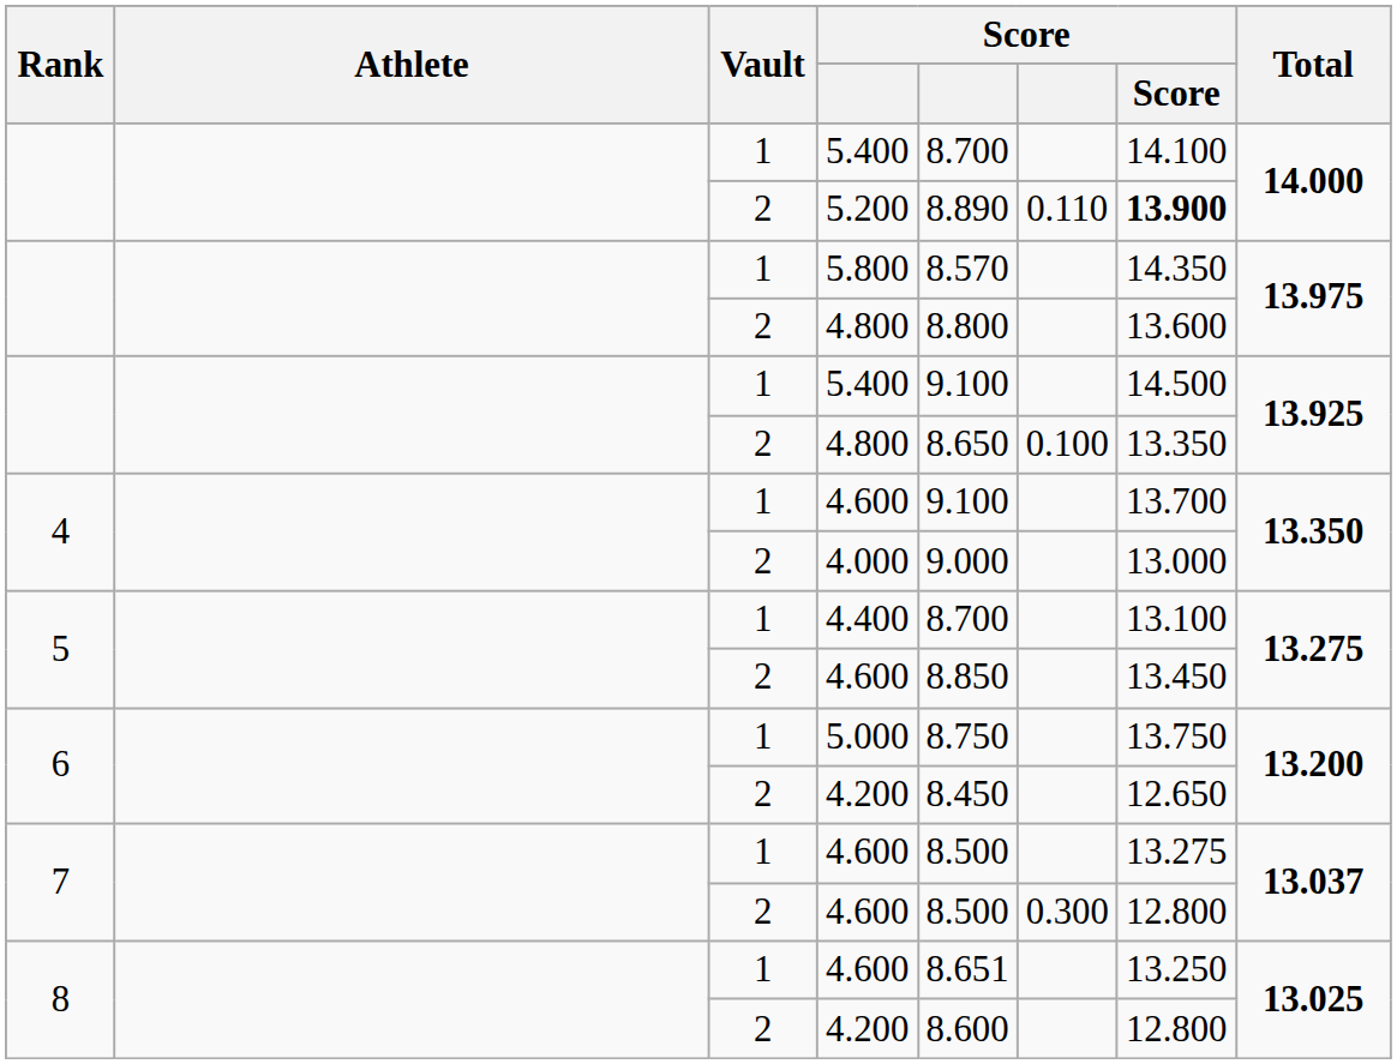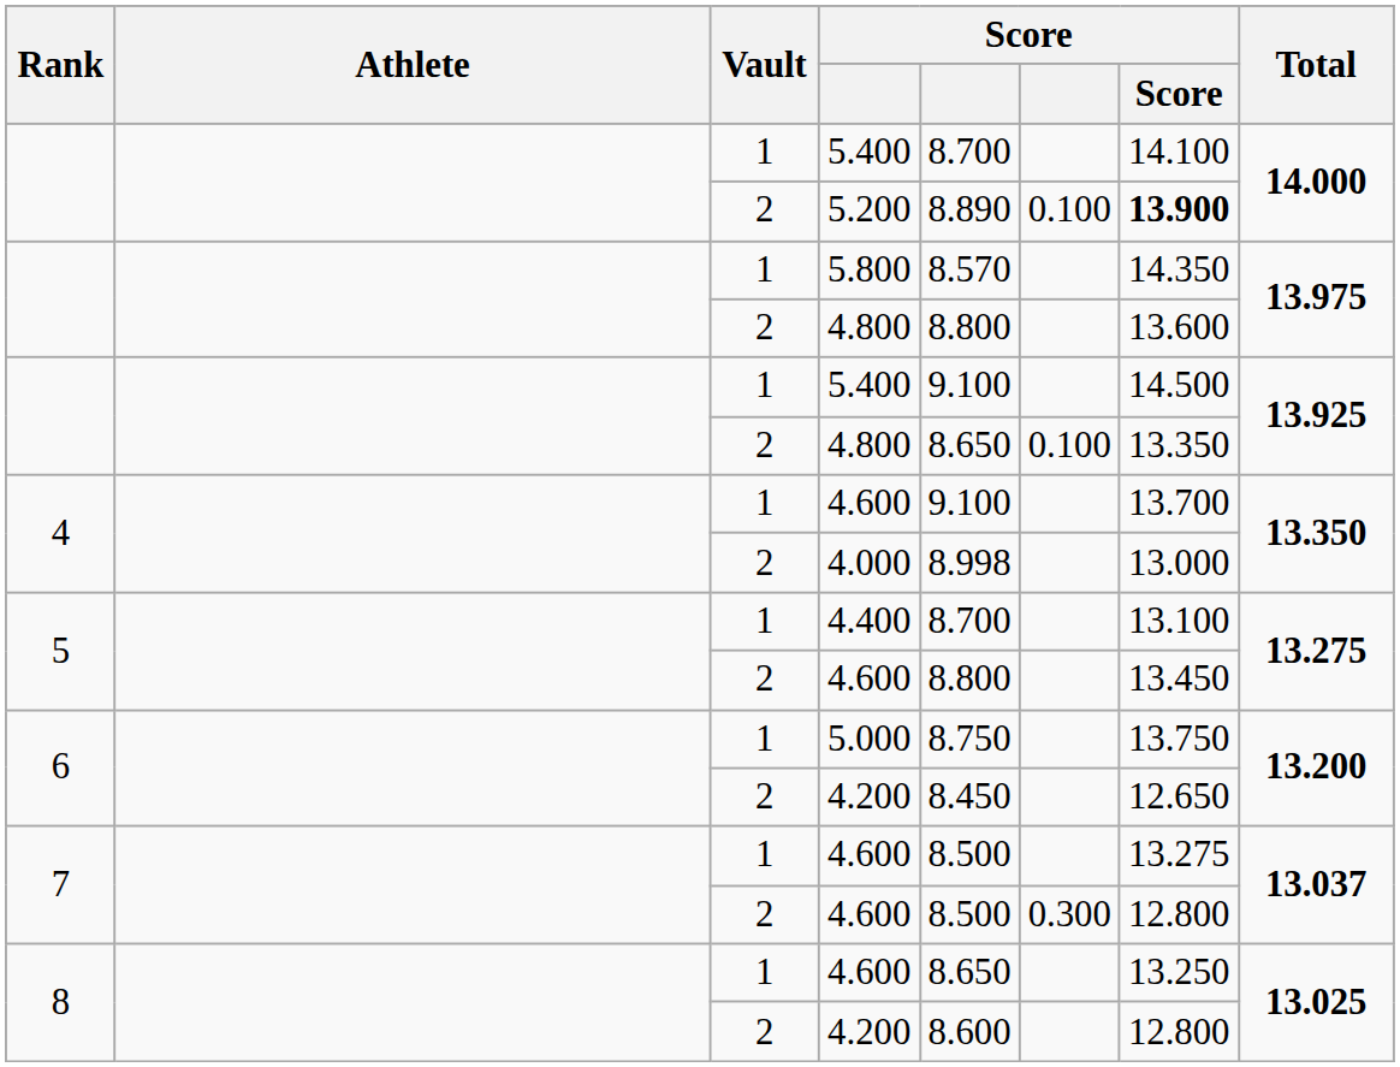5.200 | column 6: 0.110 -> 0.100
4.000 | column 5: 9.000 -> 8.998
5 / 4.600 | column 5: 8.850 -> 8.800
8 / 4.600 | column 5: 8.651 -> 8.650
